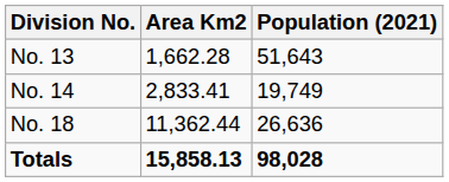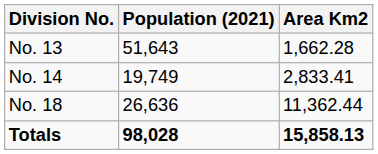columns swapped: Population (2021) <-> Area Km2
